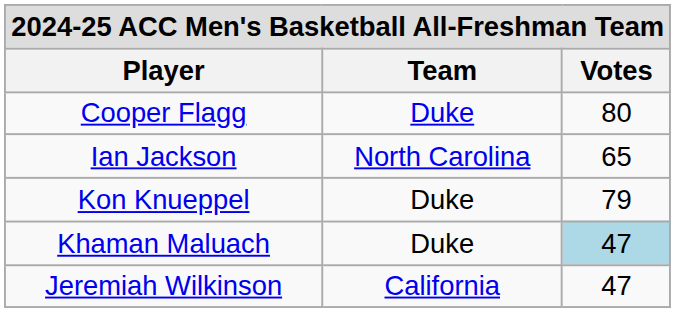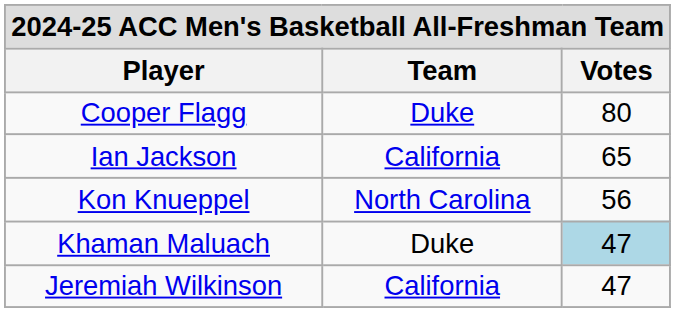Ian Jackson | Team: North Carolina -> California
Kon Knueppel | Team: Duke -> North Carolina
Kon Knueppel | Votes: 79 -> 56
